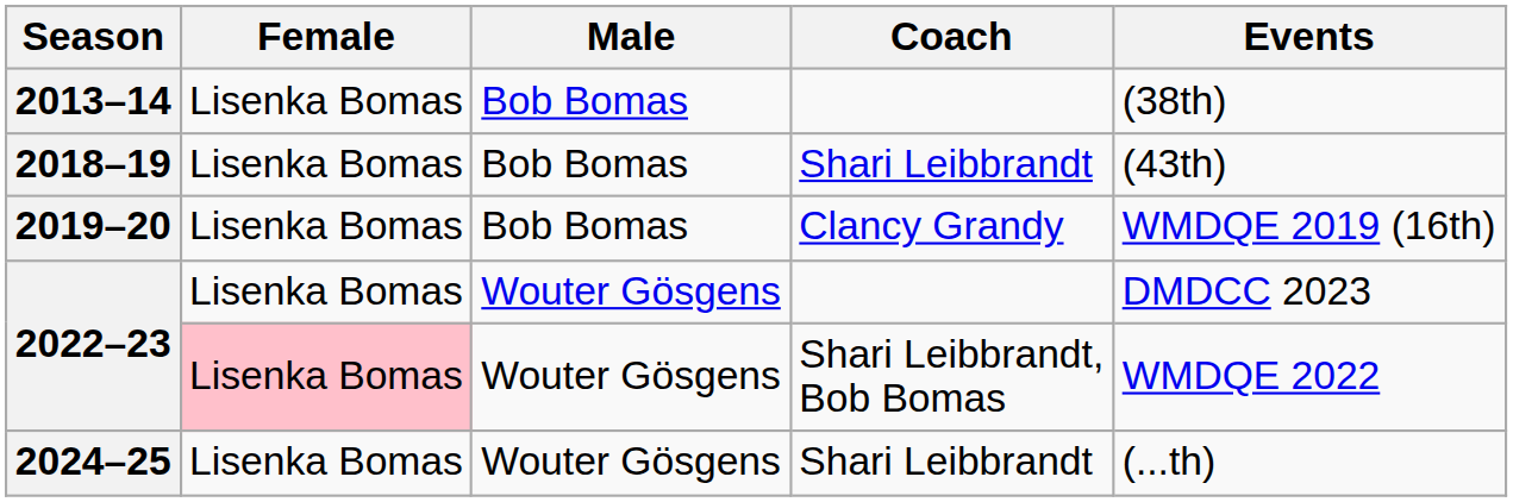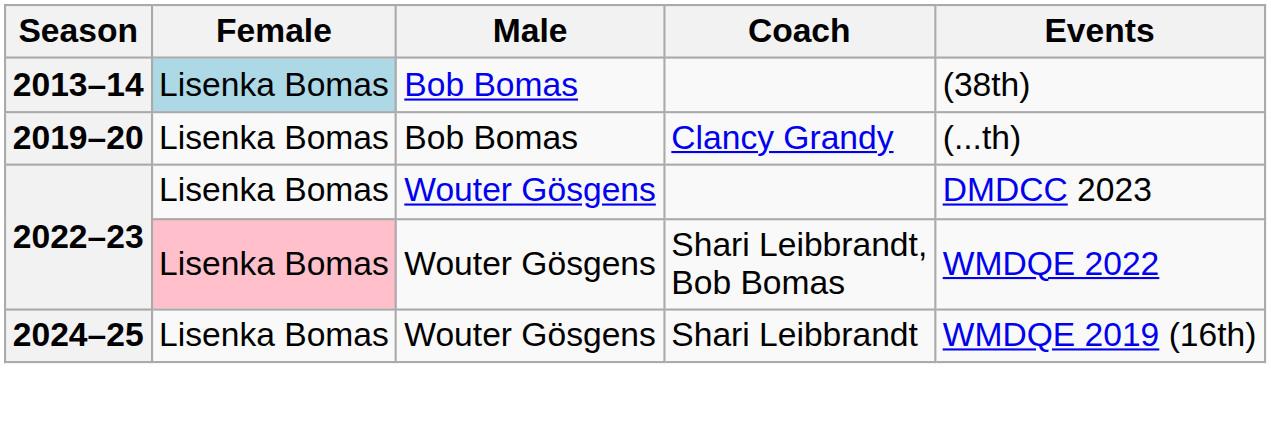2013–14 | Female: no background -> lightblue background
- row: 2018–19 | Lisenka Bomas | Bob Bomas | Shari Leibbrandt | (43th)
2019–20 | Events: WMDQE 2019 (16th) -> (...th)
2024–25 | Events: (...th) -> WMDQE 2019 (16th)
